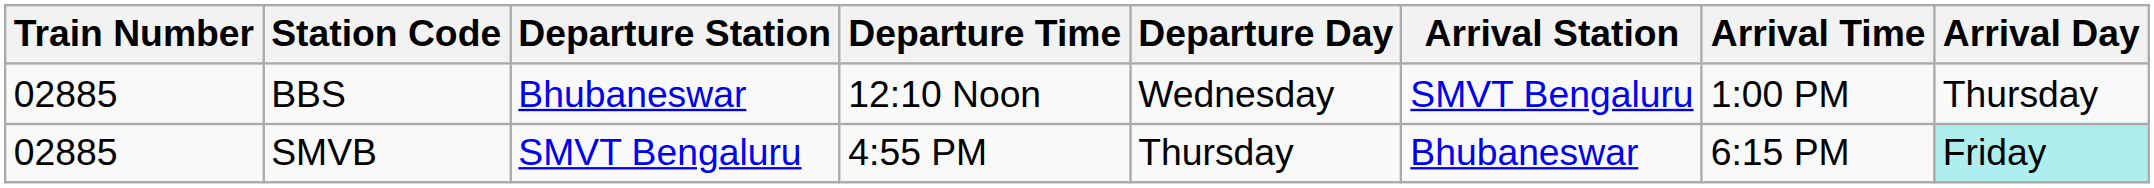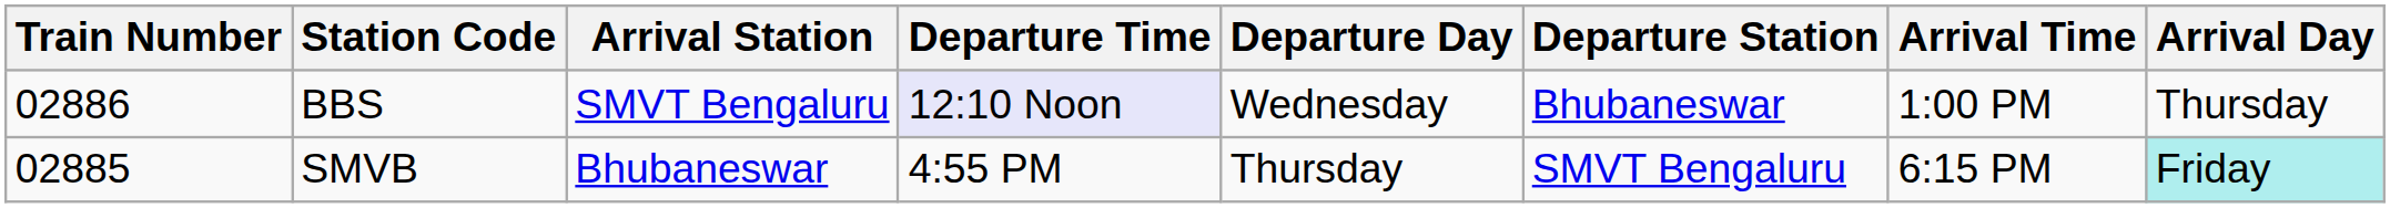columns swapped: Departure Station <-> Arrival Station
BBS | Train Number: 02885 -> 02886
BBS | Departure Time: no background -> lavender background
